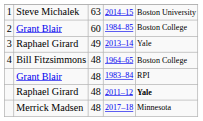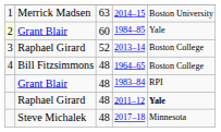2014–15 | column 2: Steve Michalek -> Merrick Madsen
1984–85 | column 1: no background -> lightyellow background
1984–85 | column 5: Boston College -> Yale
2013–14 | column 3: 49 -> 52
2013–14 | column 5: Yale -> Boston College
2017–18 | column 2: Merrick Madsen -> Steve Michalek
